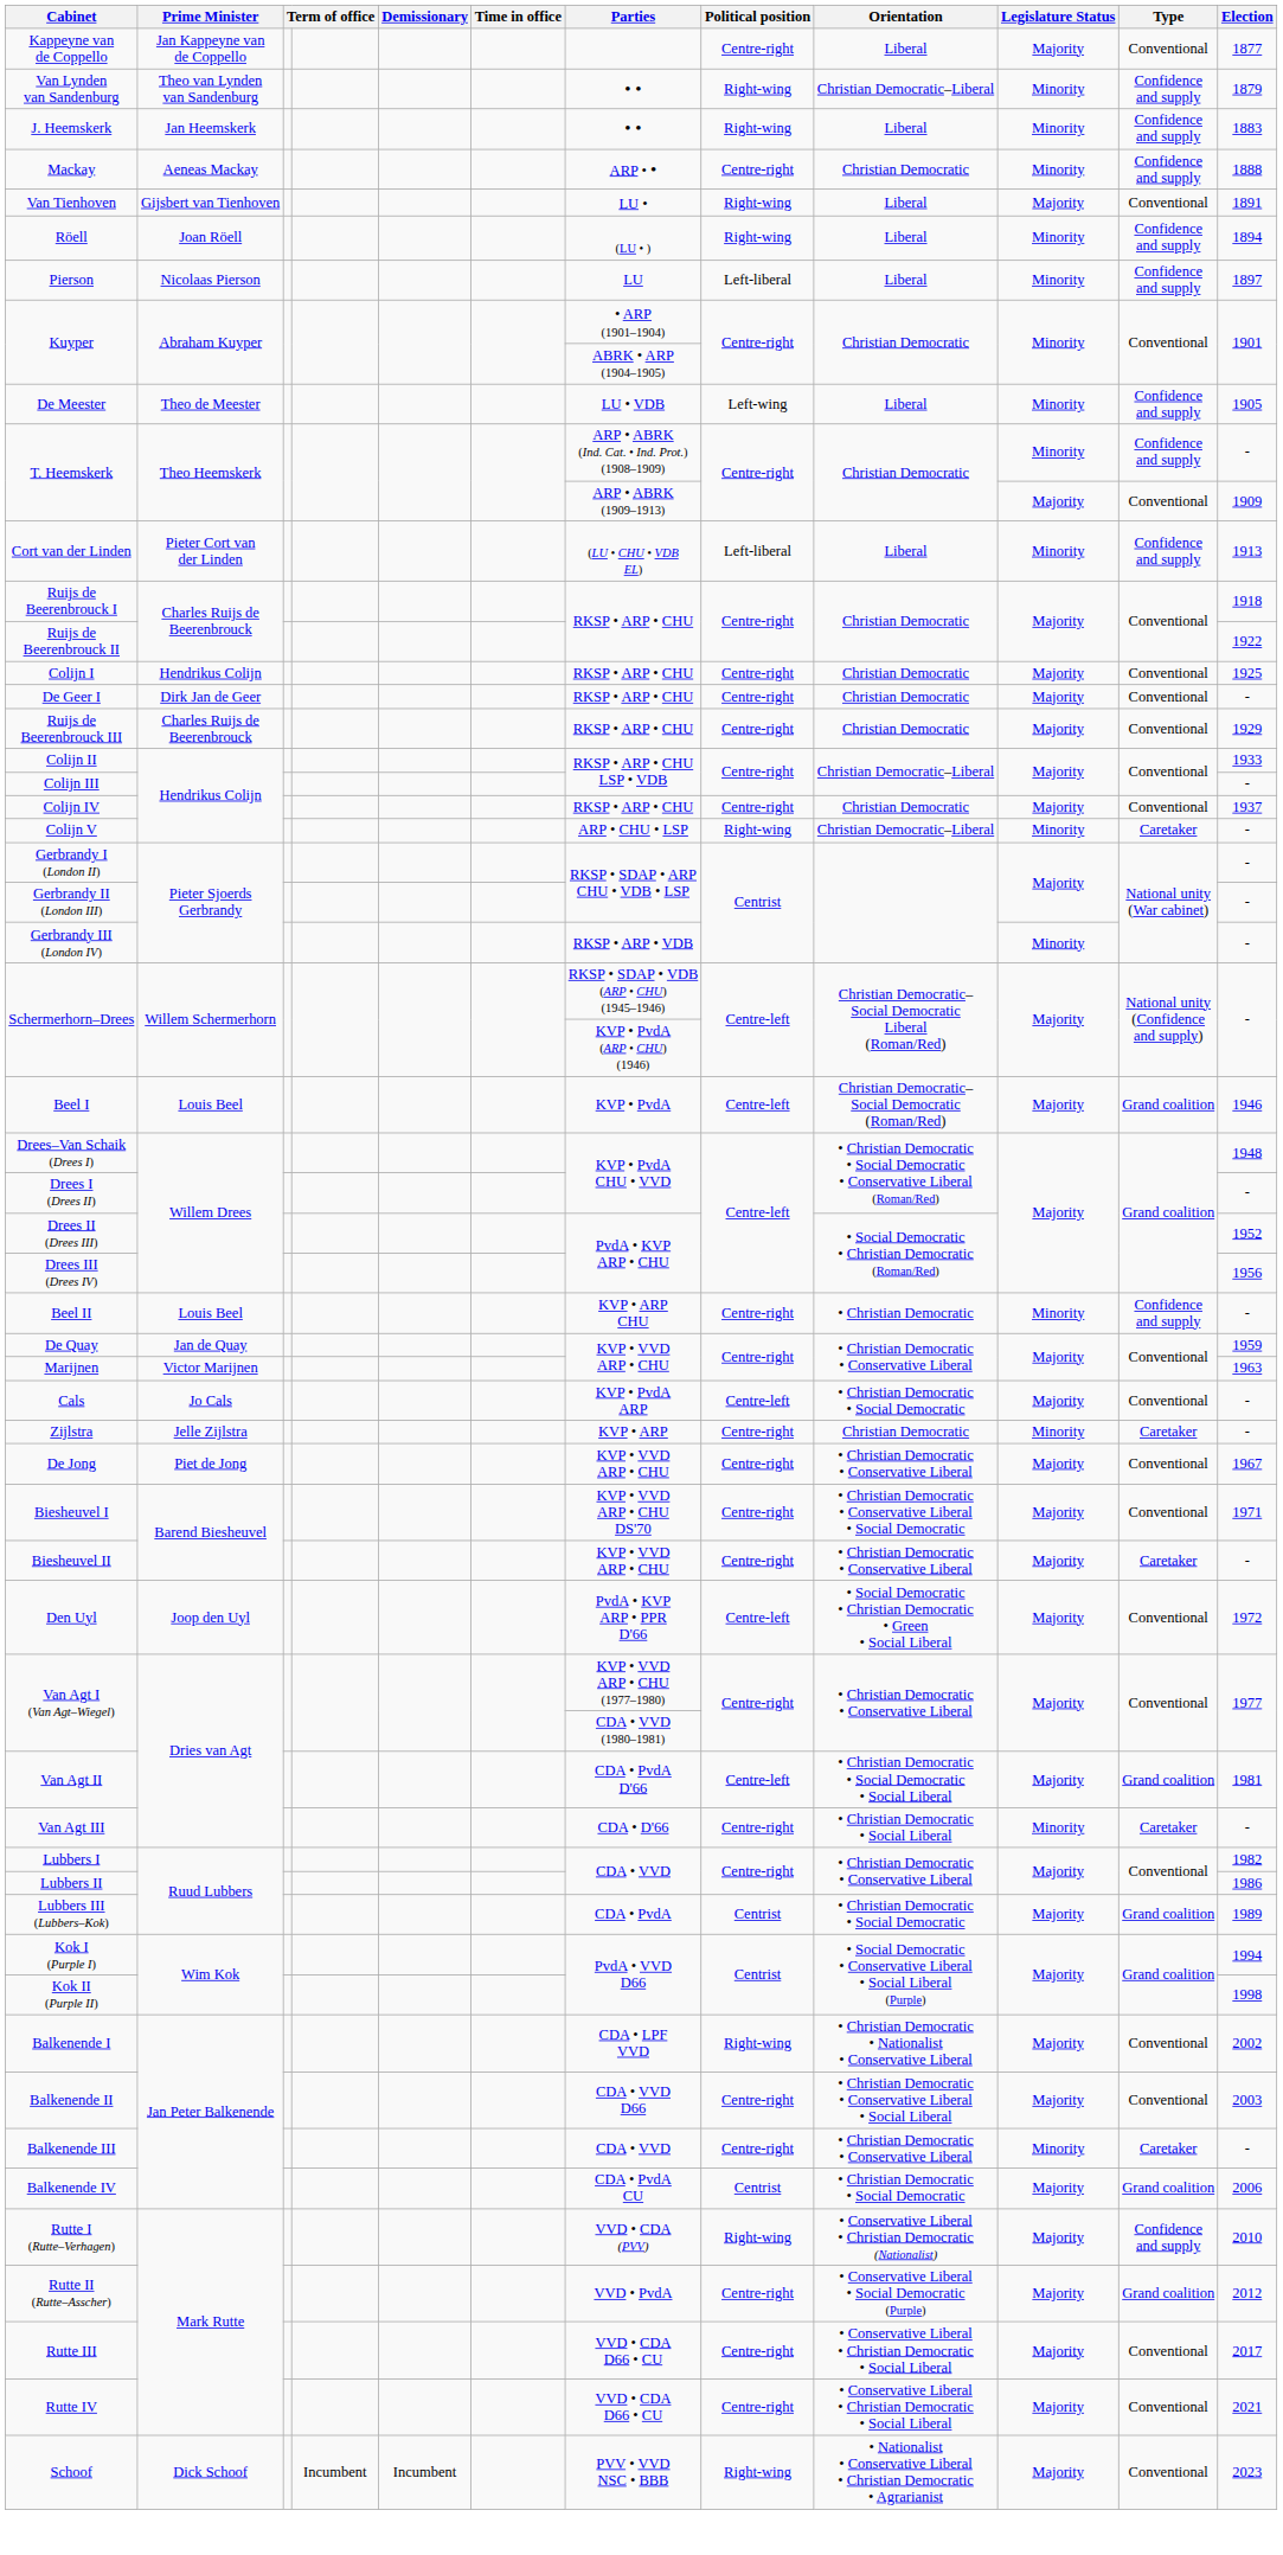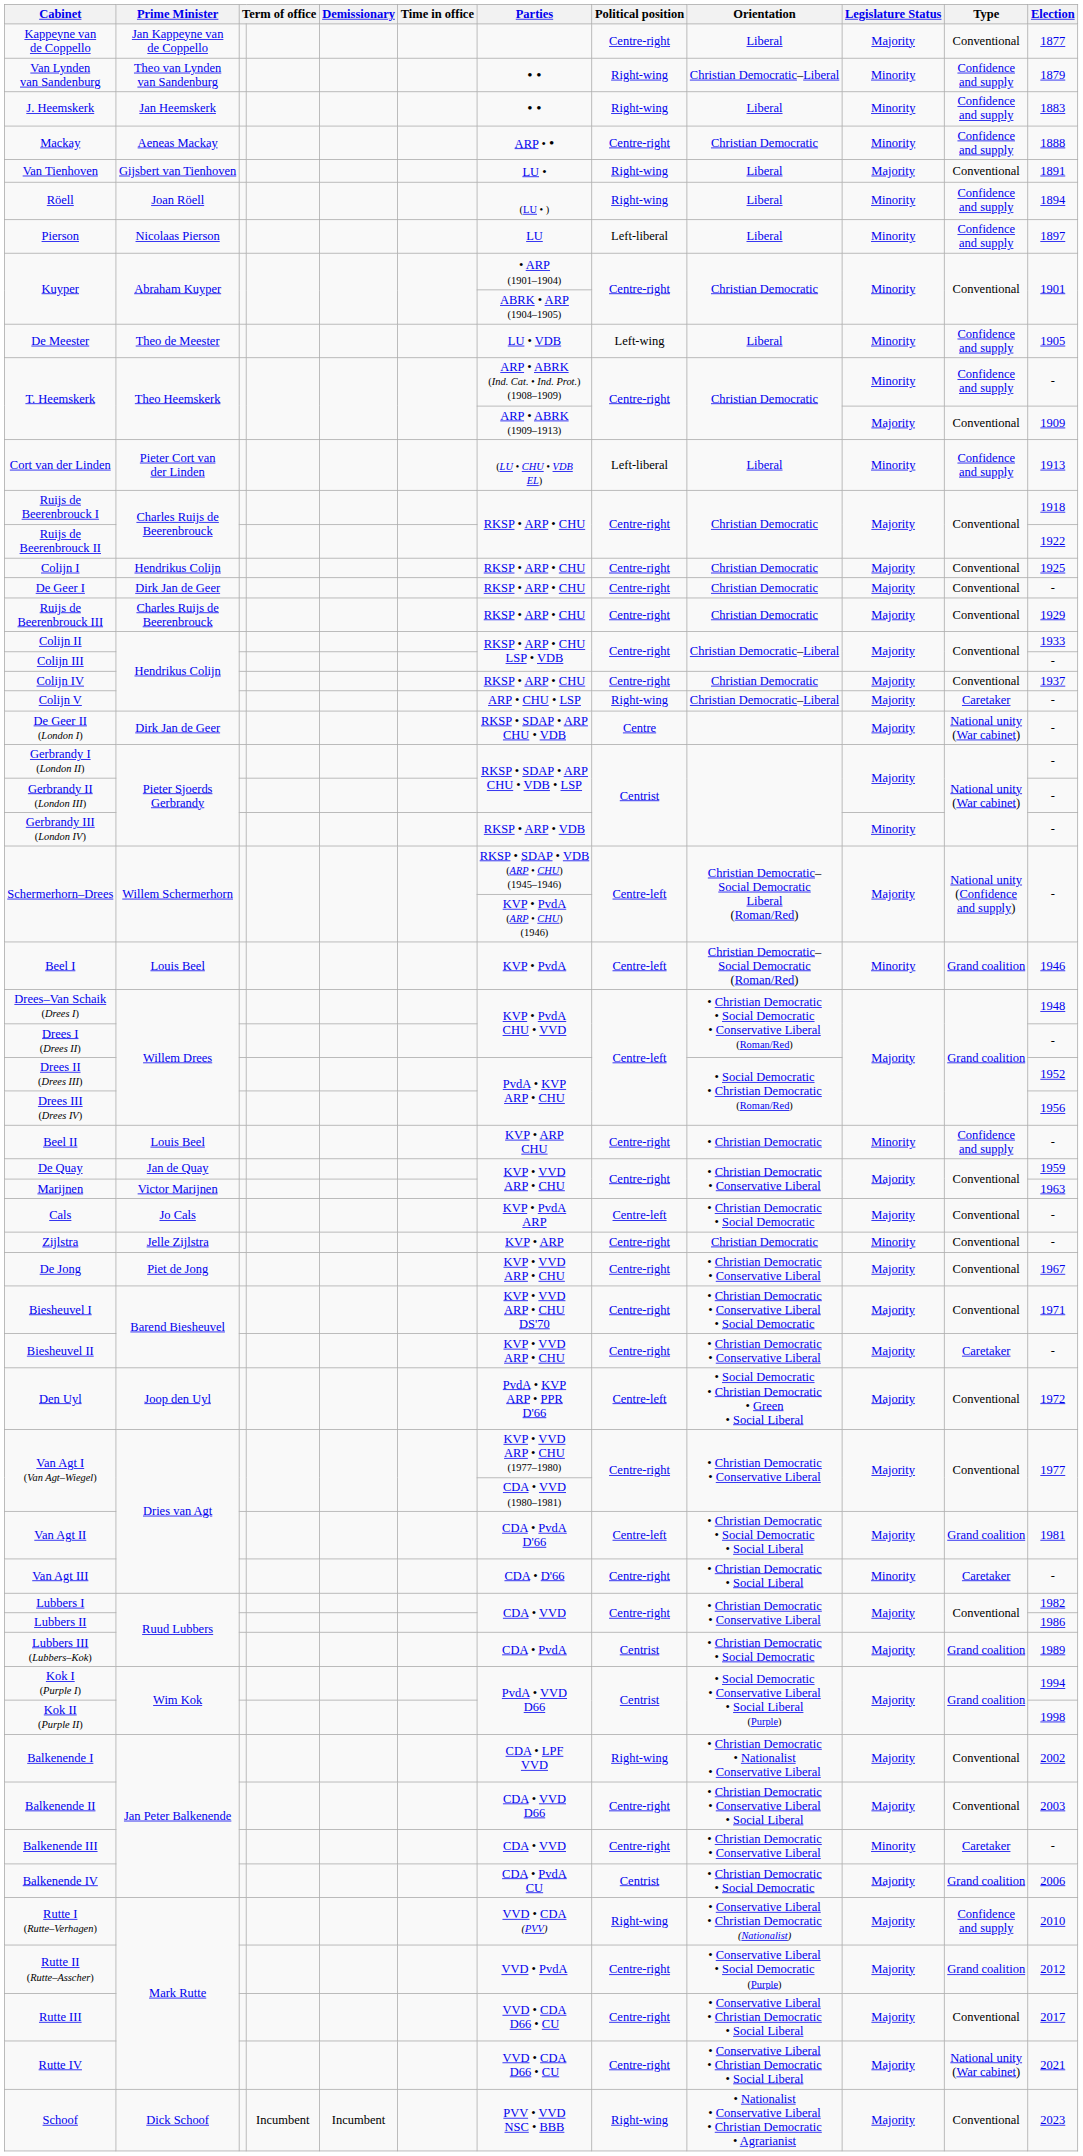Colijn V | Legislature Status: Minority -> Majority
+ row: De Geer II (London I) | Dirk Jan de Geer | RKSP • SDAP • ARP CHU • VDB | Centre | Majority | National unity (War cabinet) | -
Beel I | Legislature Status: Majority -> Minority
Zijlstra | Type: Caretaker -> Conventional
Rutte IV | Type: Conventional -> National unity (War cabinet)
